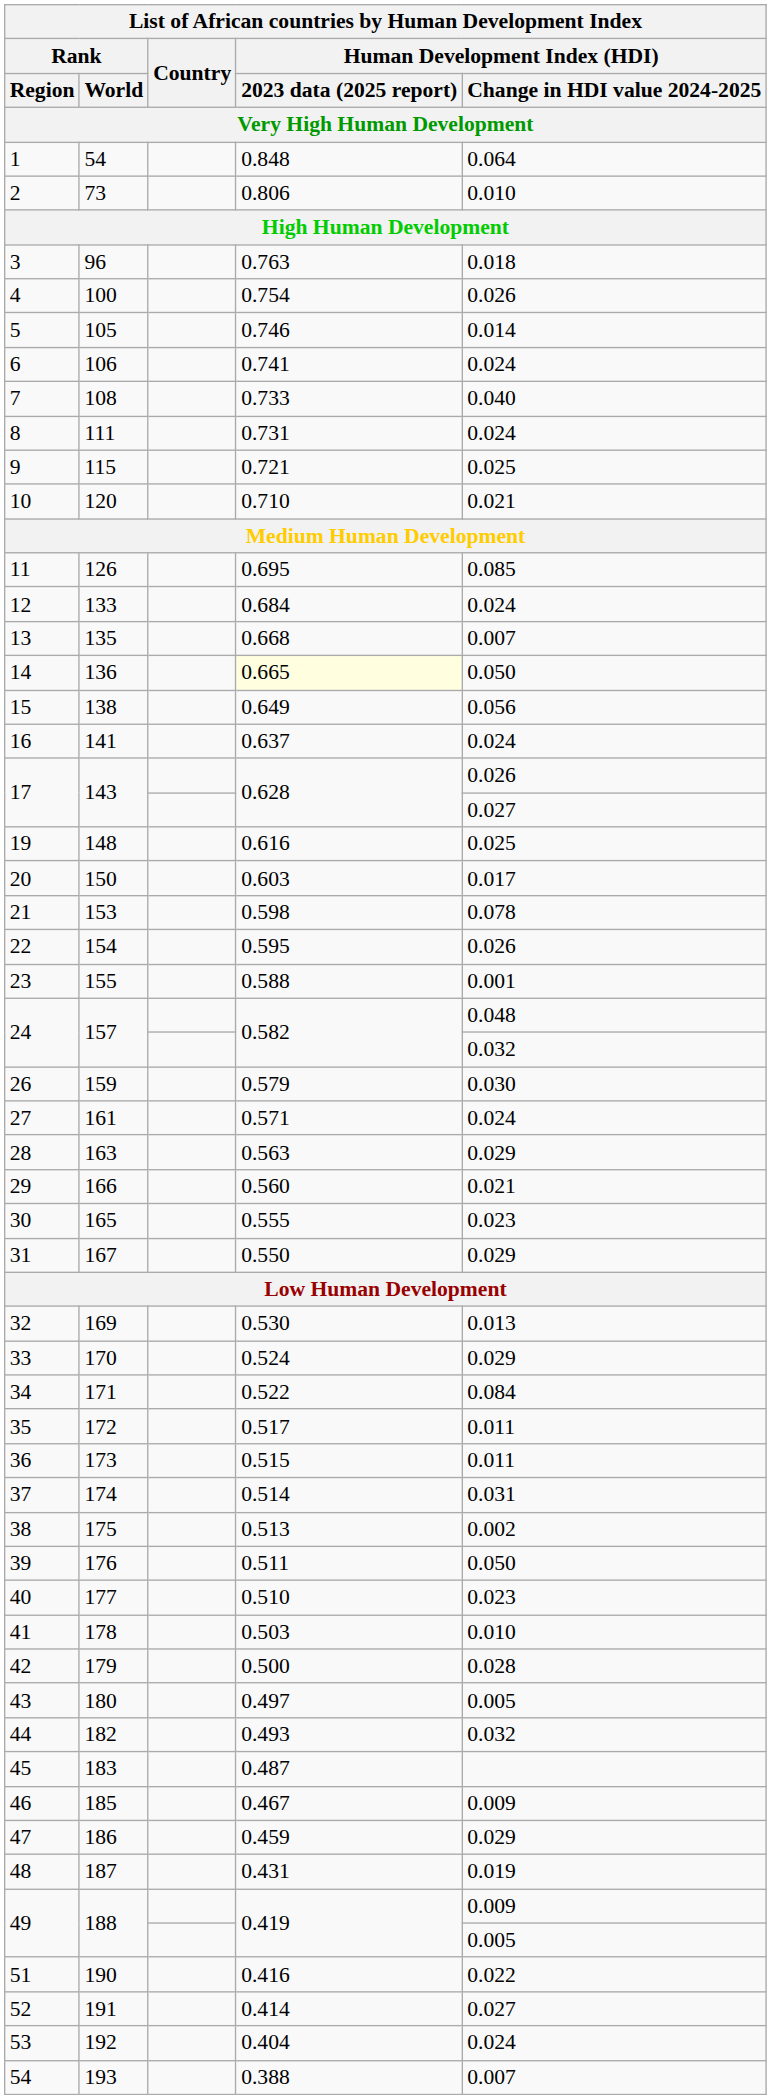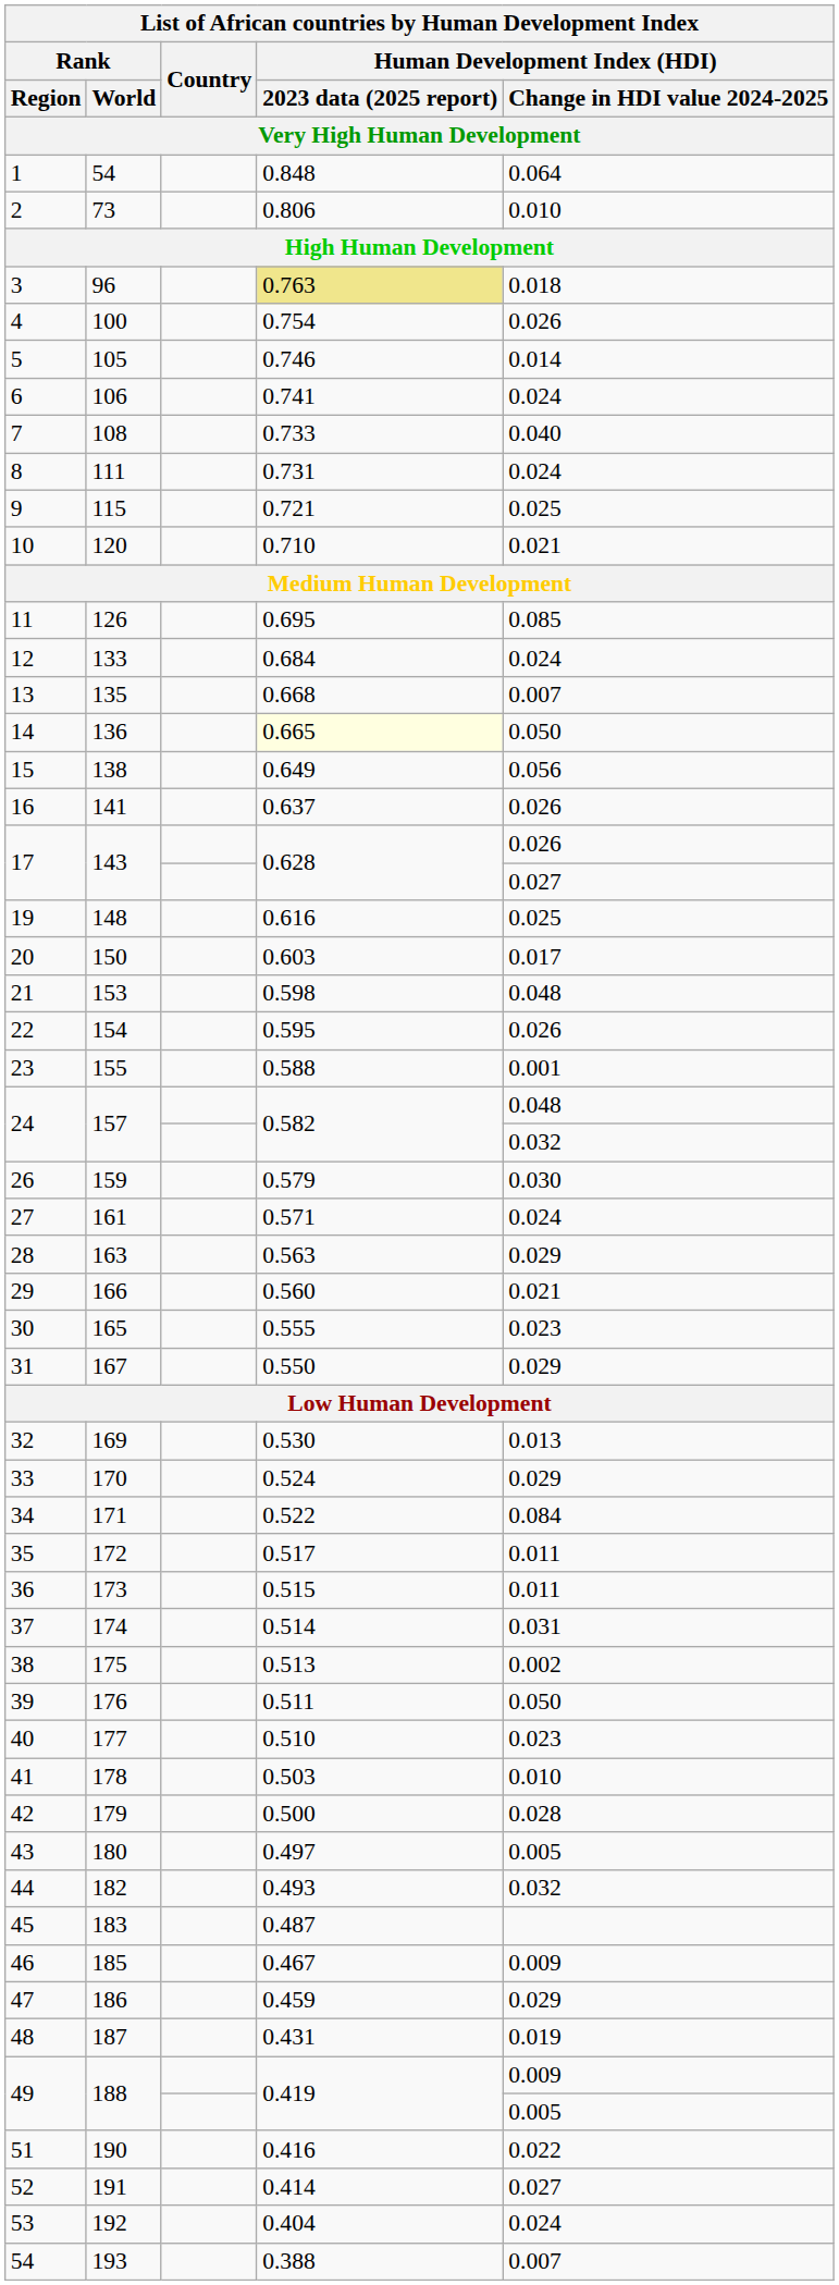3 | Human Development Index (HDI) / 2023 data (2025 report): no background -> khaki background
16 | column 5: 0.024 -> 0.026
21 | column 5: 0.078 -> 0.048
